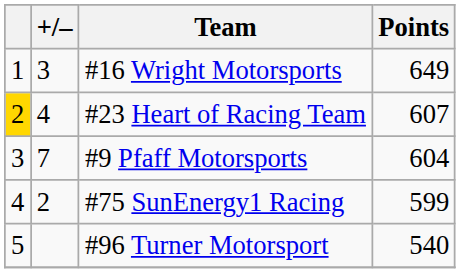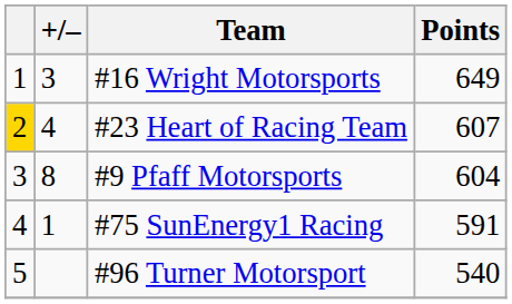#9 Pfaff Motorsports | +/–: 7 -> 8
#75 SunEnergy1 Racing | +/–: 2 -> 1
#75 SunEnergy1 Racing | Points: 599 -> 591
